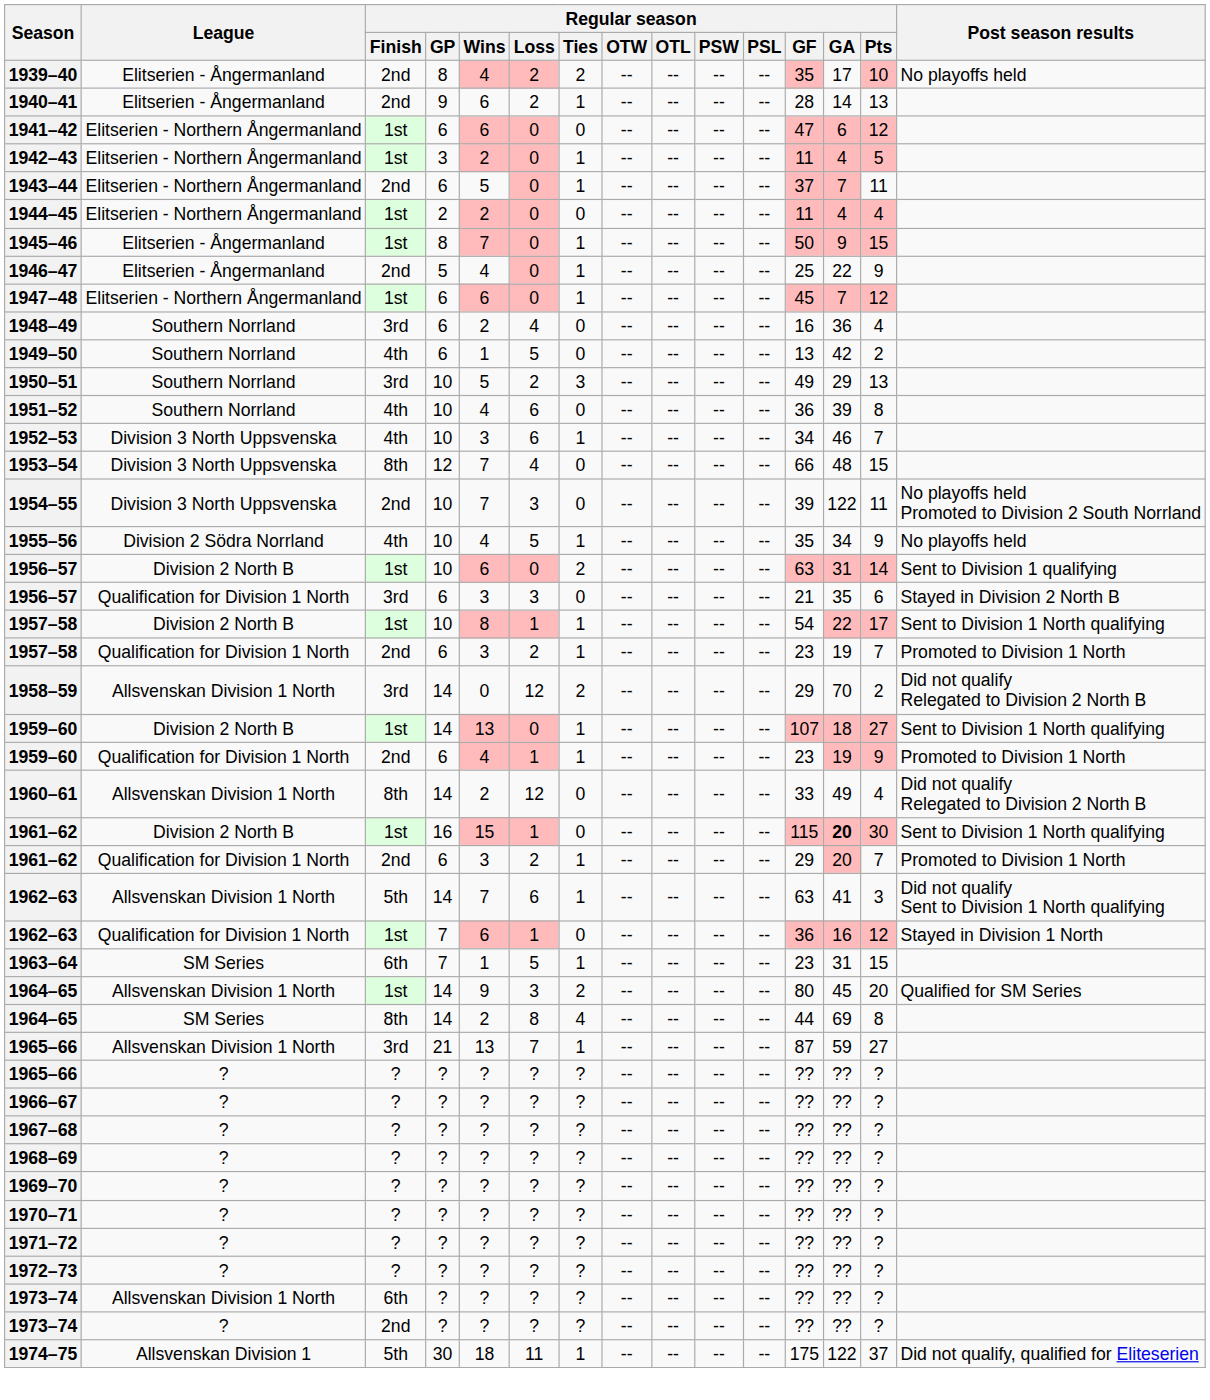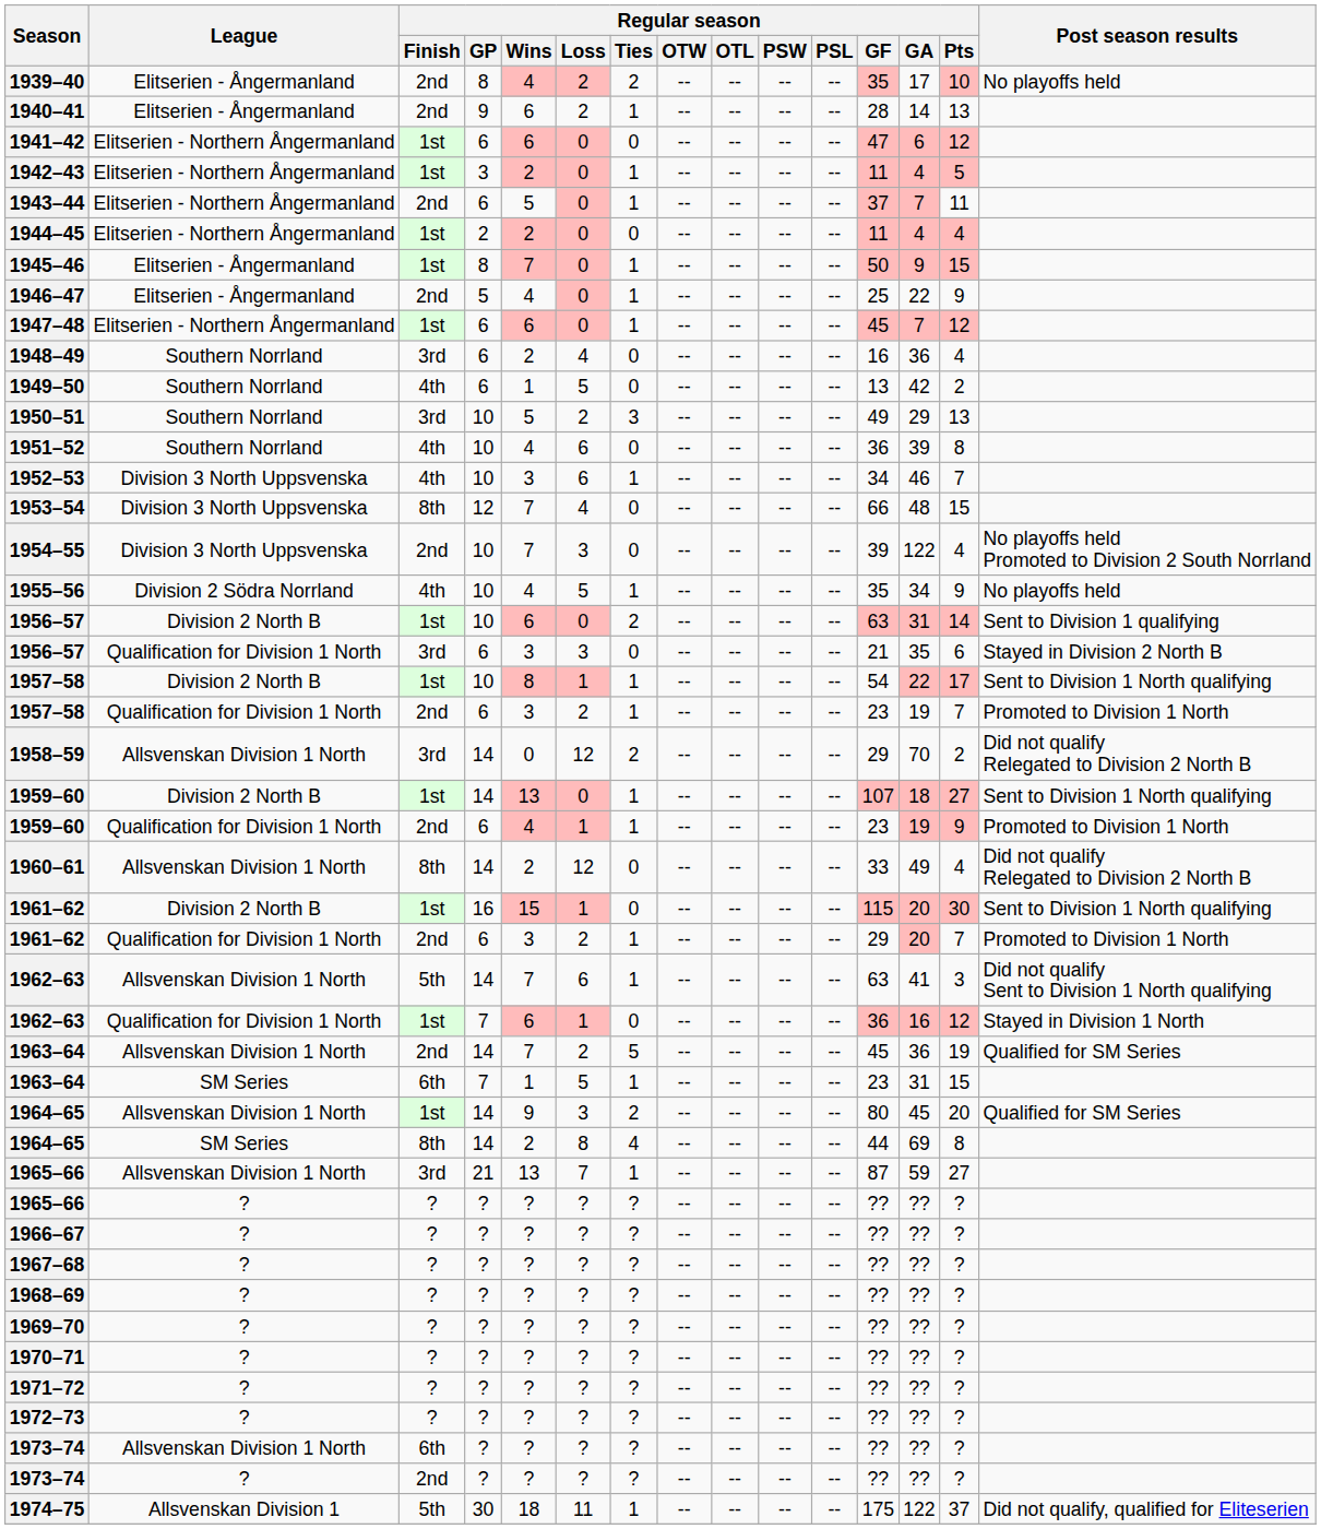1954–55 | Regular season / Pts: 11 -> 4
1961–62 / Division 2 North B | Regular season / GA: bold -> normal
+ row: 1963–64 | Allsvenskan Division 1 North | 2nd | 14 | 7 | 2 | 5 | -- | -- | -- | -- | 45 | 36 | 19 | Qualified for SM Series
